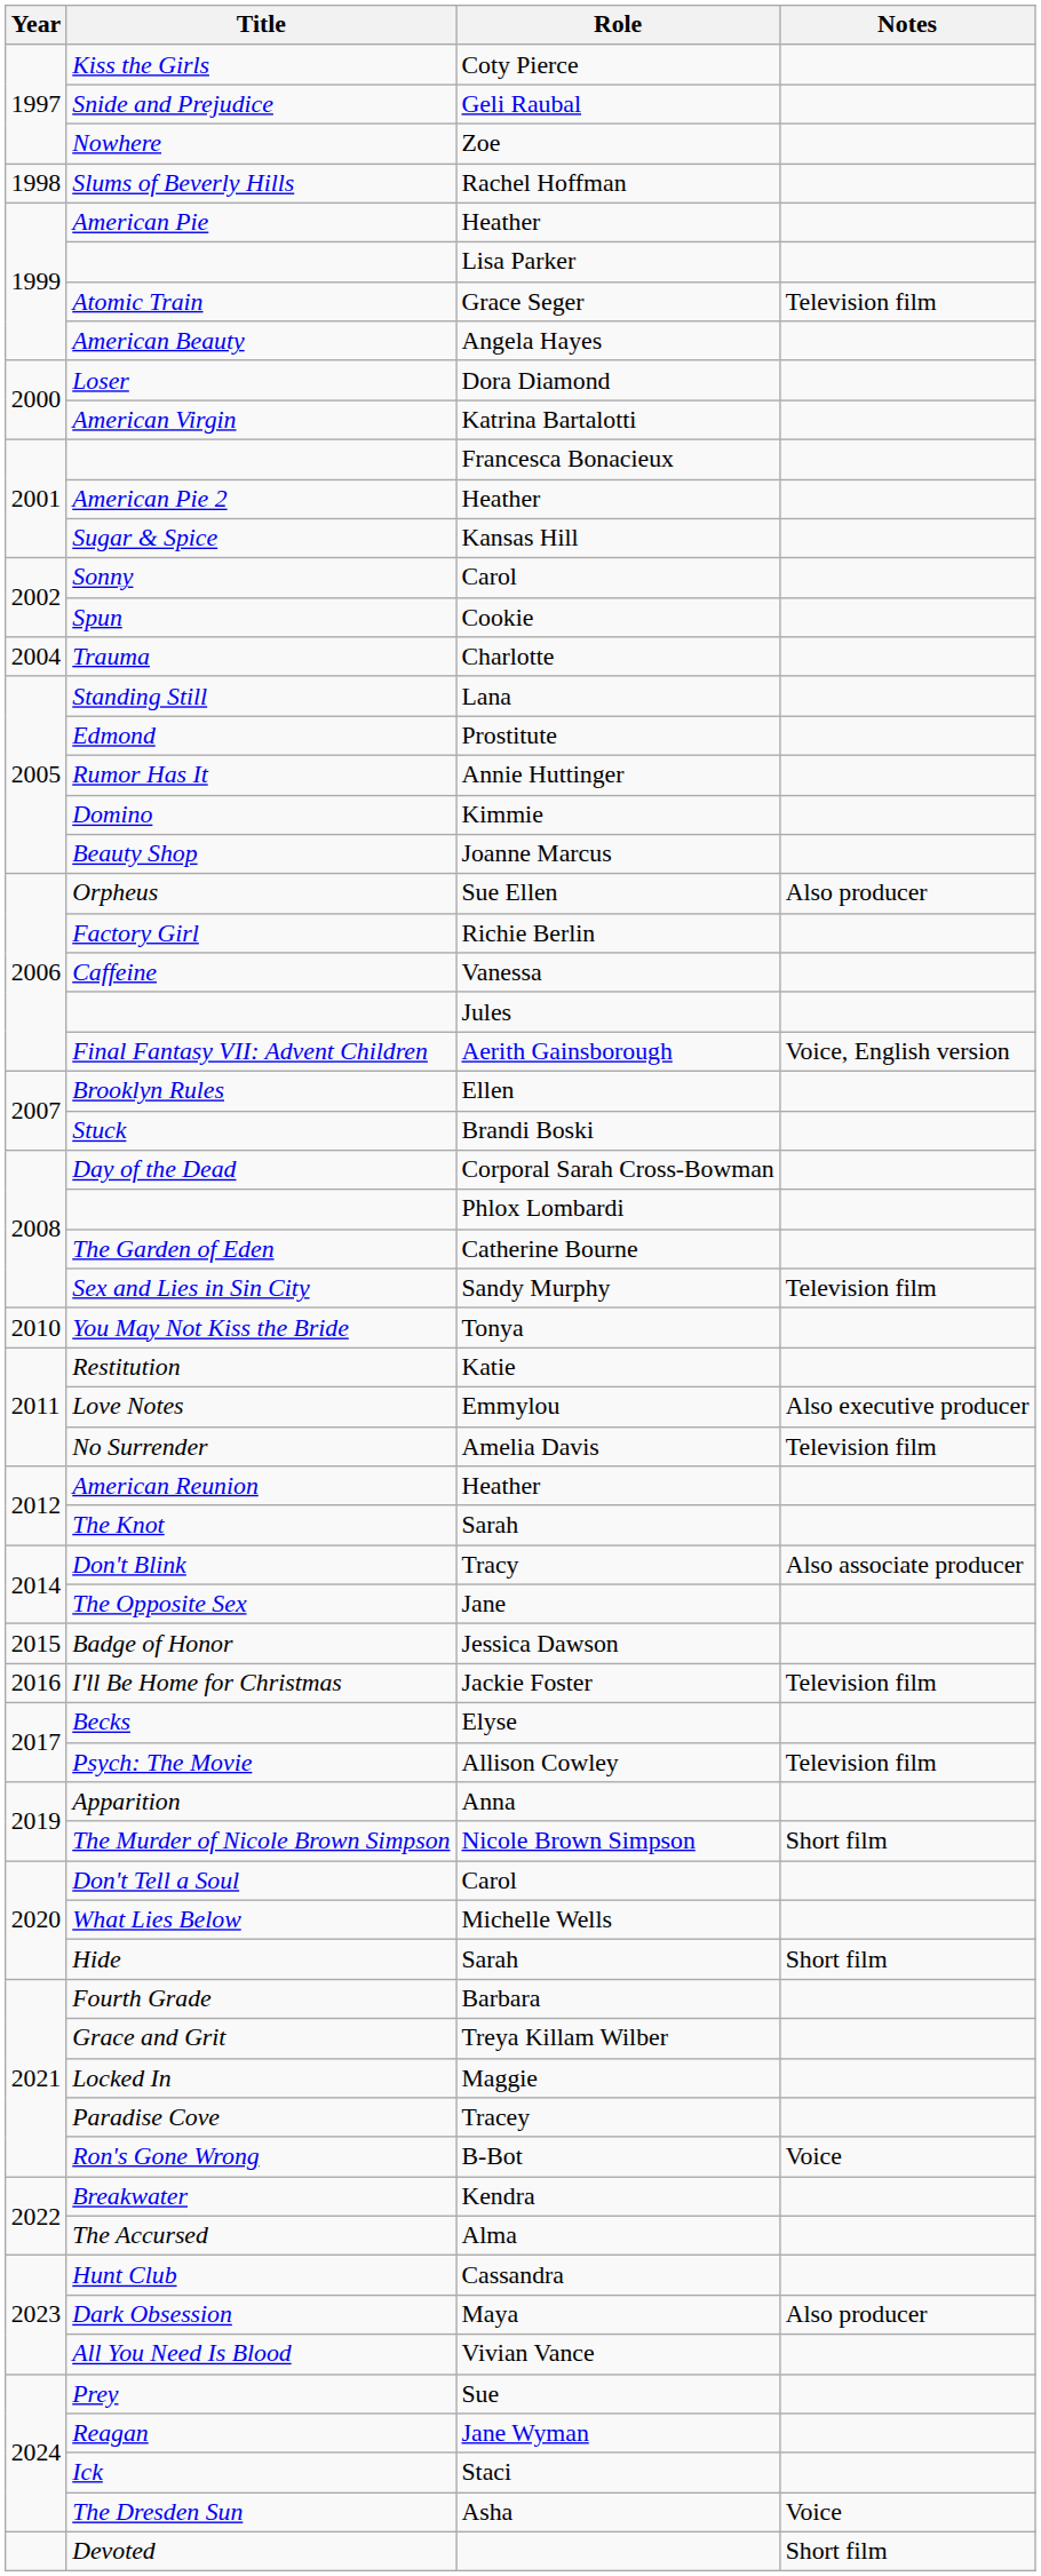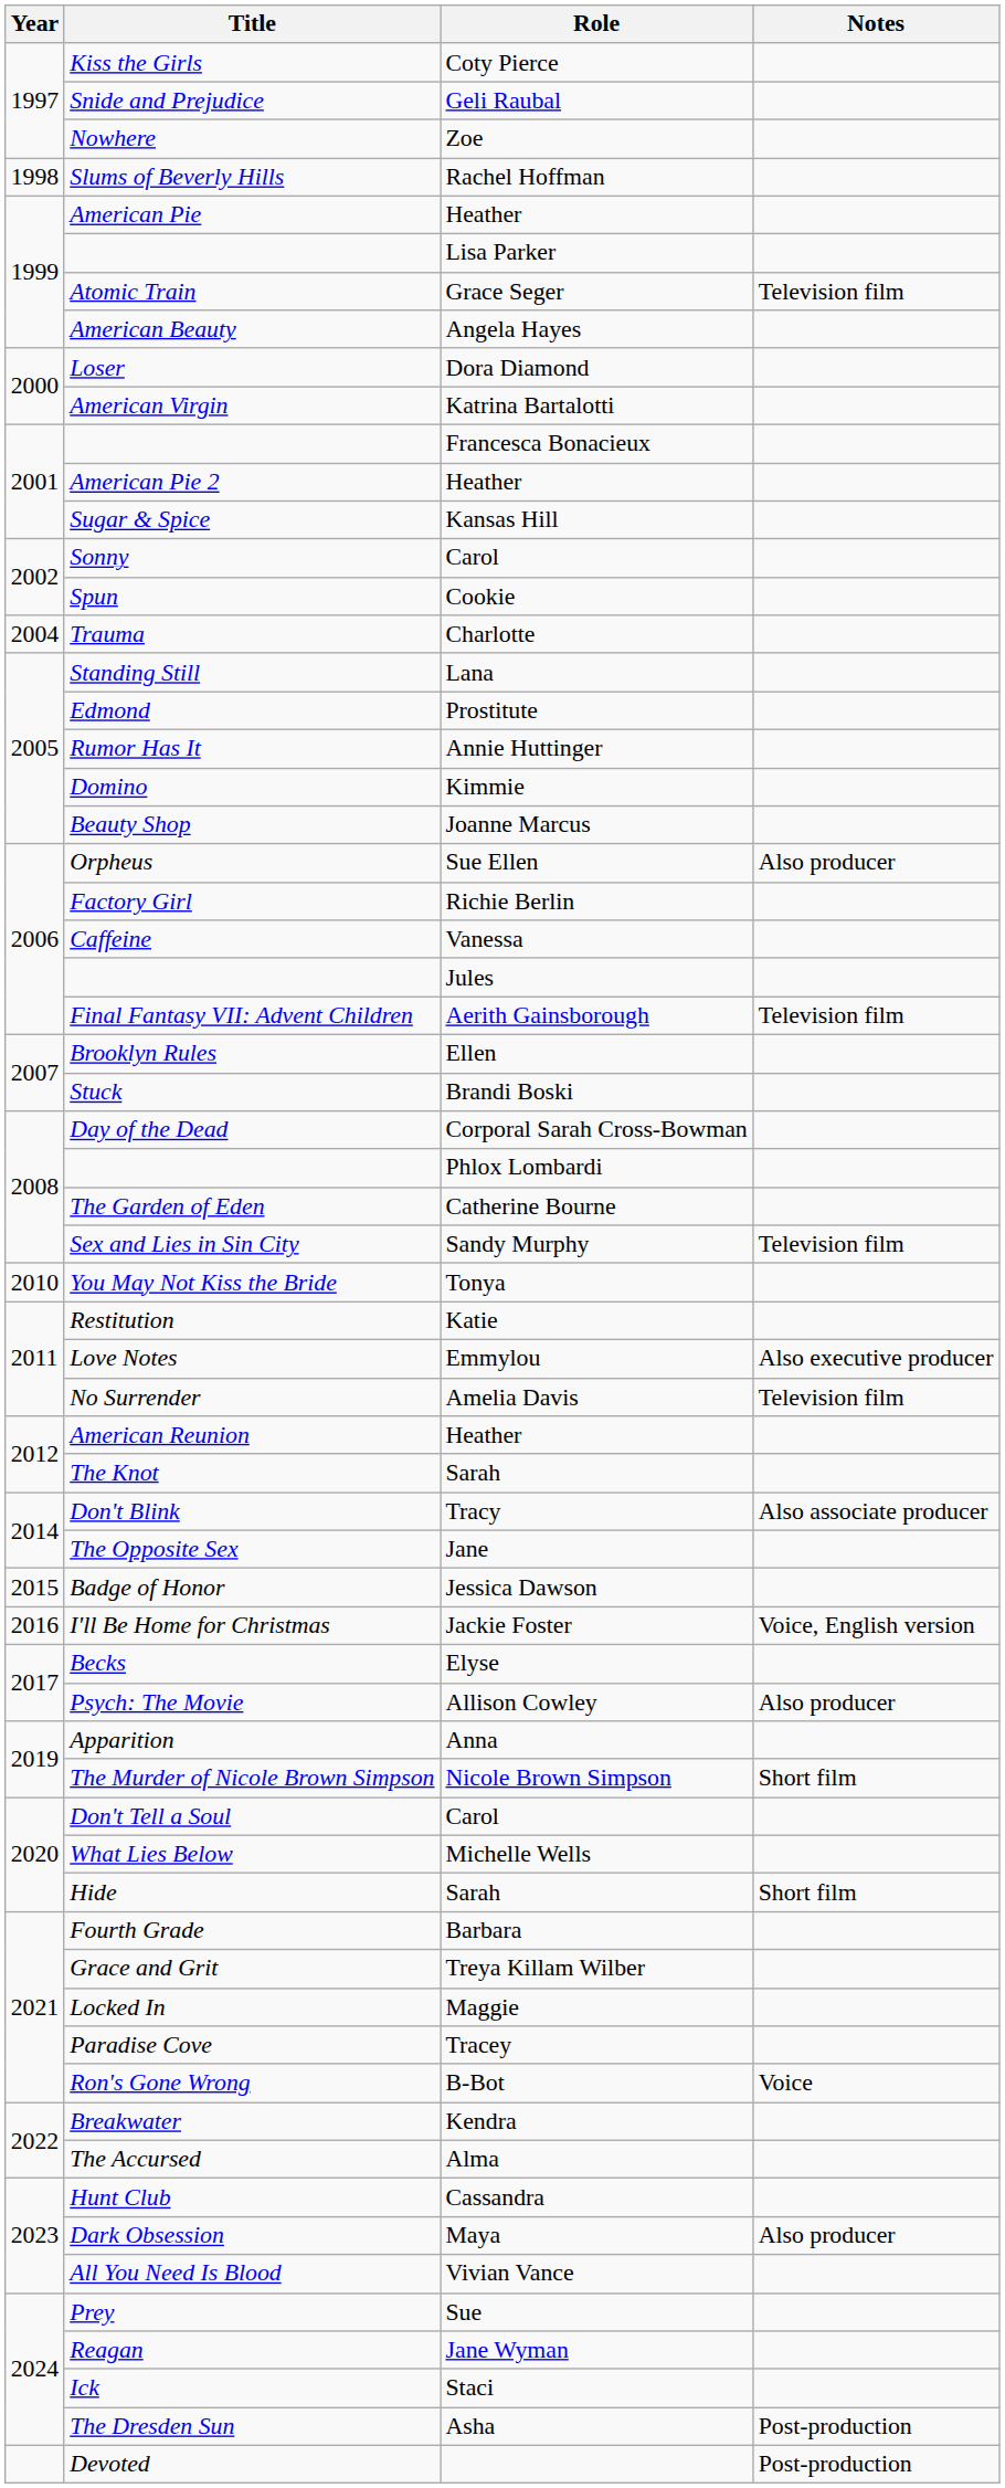Final Fantasy VII: Advent Children | Notes: Voice, English version -> Television film
I'll Be Home for Christmas | Notes: Television film -> Voice, English version
Psych: The Movie | Notes: Television film -> Also producer
The Dresden Sun | Notes: Voice -> Post-production
Devoted | Notes: Short film -> Post-production
